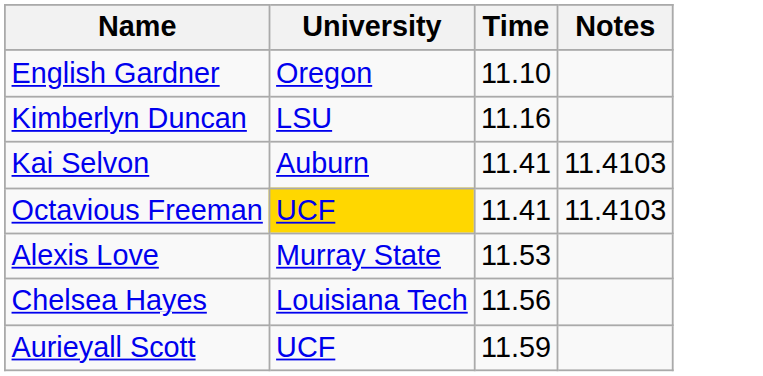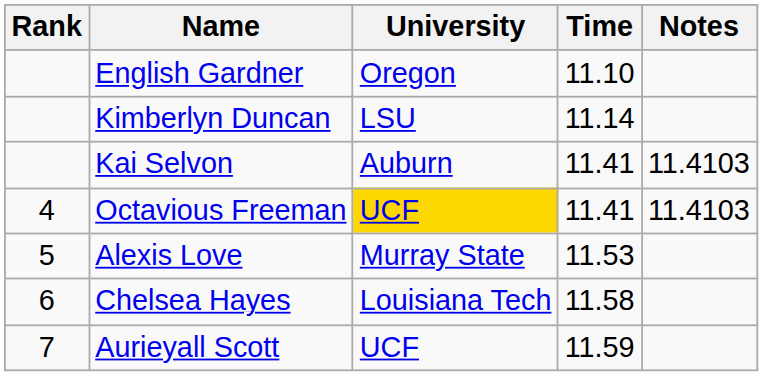+ column: Rank | 4 | 5 | 6 | 7
Kimberlyn Duncan | Time: 11.16 -> 11.14
Chelsea Hayes | Time: 11.56 -> 11.58
